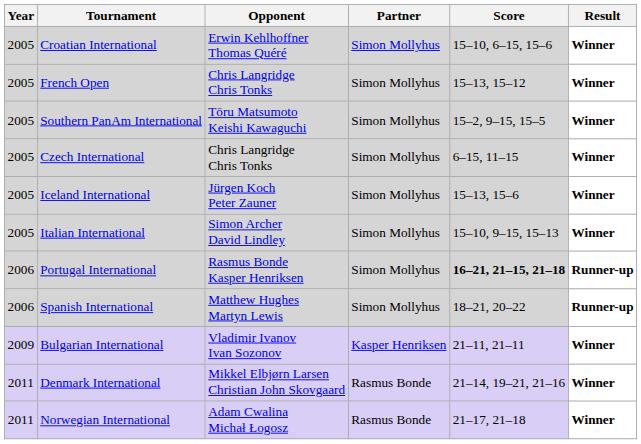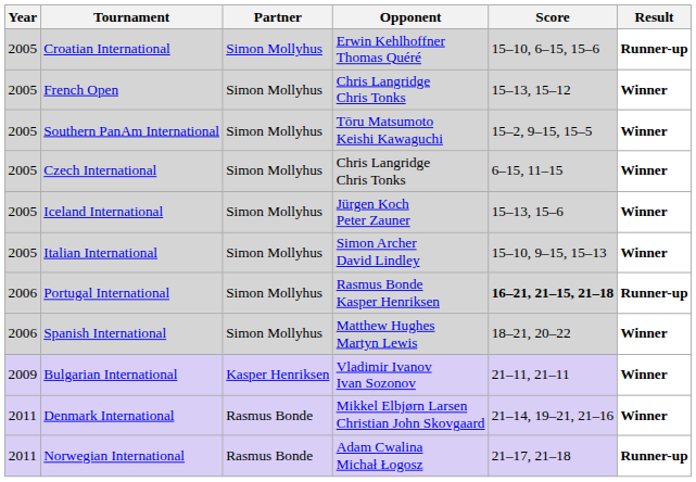columns swapped: Partner <-> Opponent
Croatian International | Result: Winner -> Runner-up
Spanish International | Result: Runner-up -> Winner
Norwegian International | Result: Winner -> Runner-up
